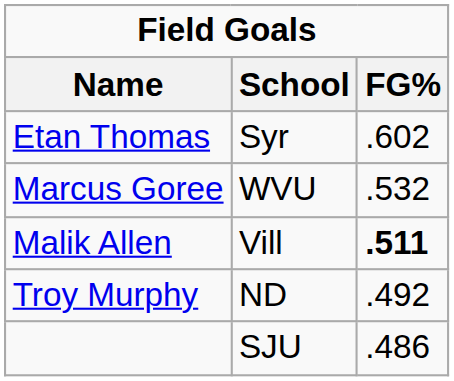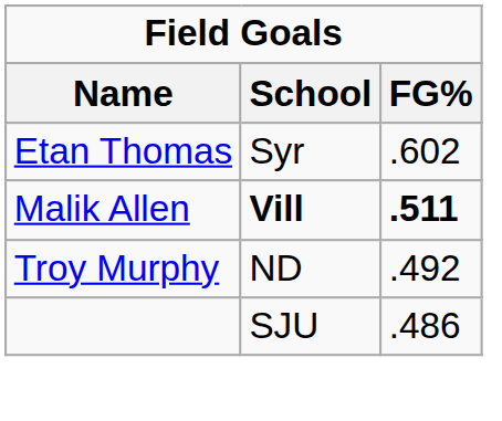- row: Marcus Goree | WVU | .532
Malik Allen | School: normal -> bold
